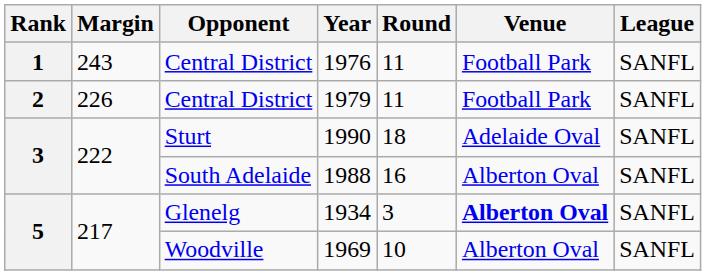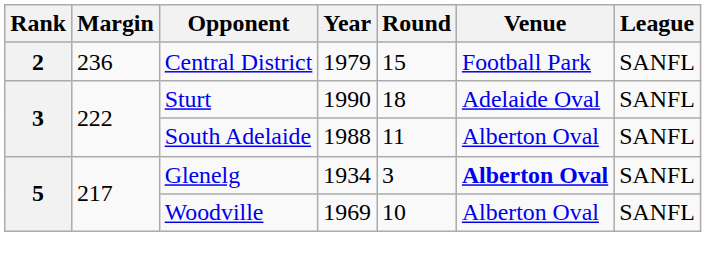- row: 1 | 243 | Central District | 1976 | 11 | Football Park | SANFL
2 / Central District | Margin: 226 -> 236
2 / Central District | Round: 11 -> 15
South Adelaide | Round: 16 -> 11
